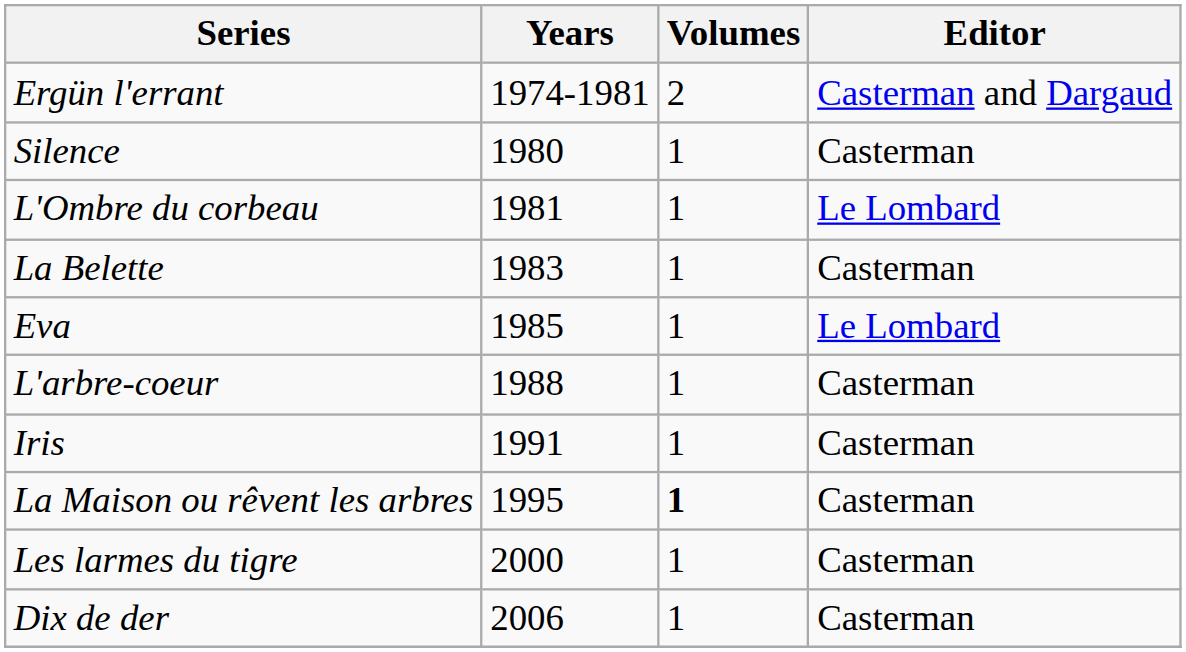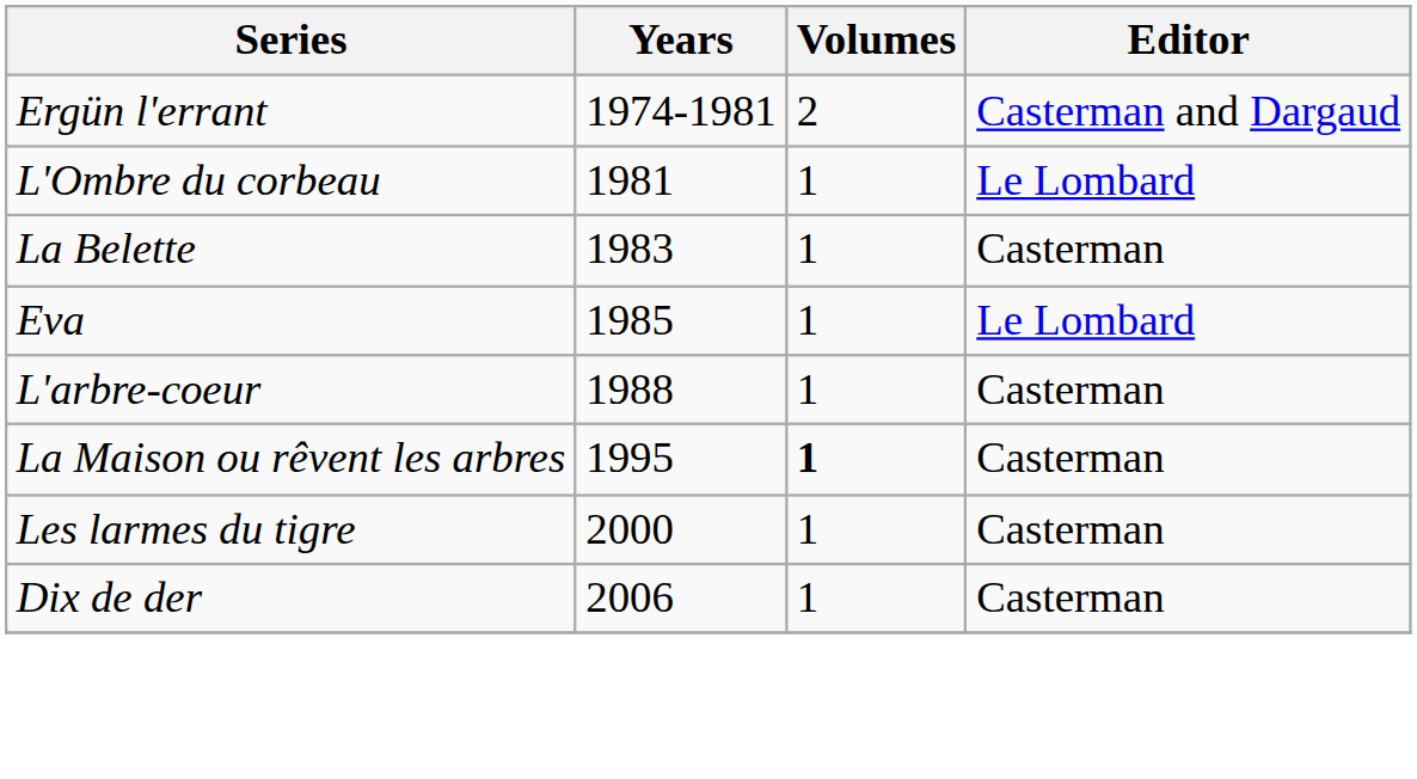- row: Silence | 1980 | 1 | Casterman
- row: Iris | 1991 | 1 | Casterman
